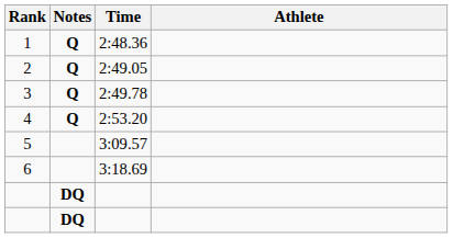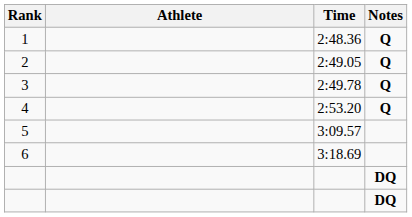columns swapped: Athlete <-> Notes
